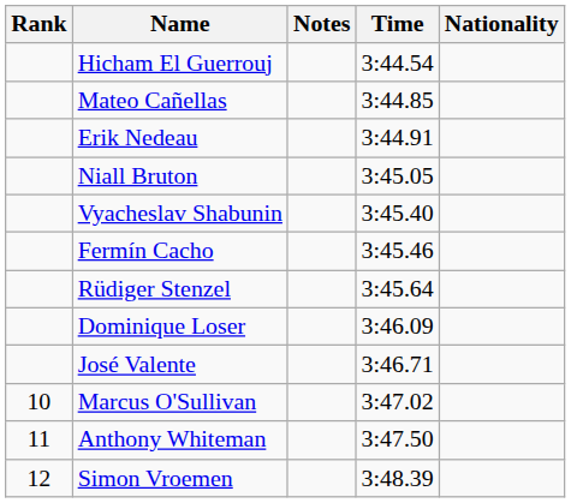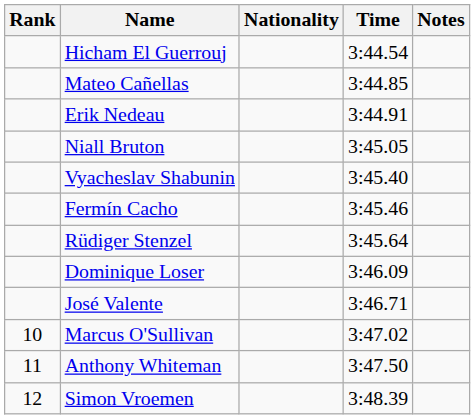columns swapped: Nationality <-> Notes
